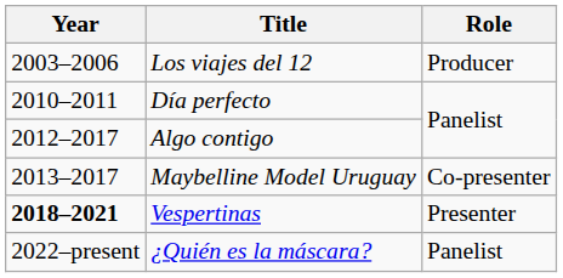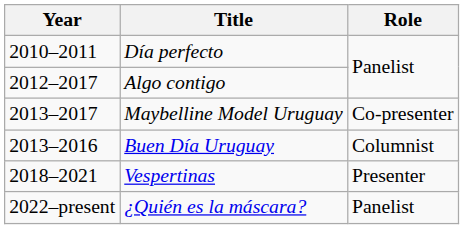- row: 2003–2006 | Los viajes del 12 | Producer
+ row: 2013–2016 | Buen Día Uruguay | Columnist
Vespertinas | Year: bold -> normal
